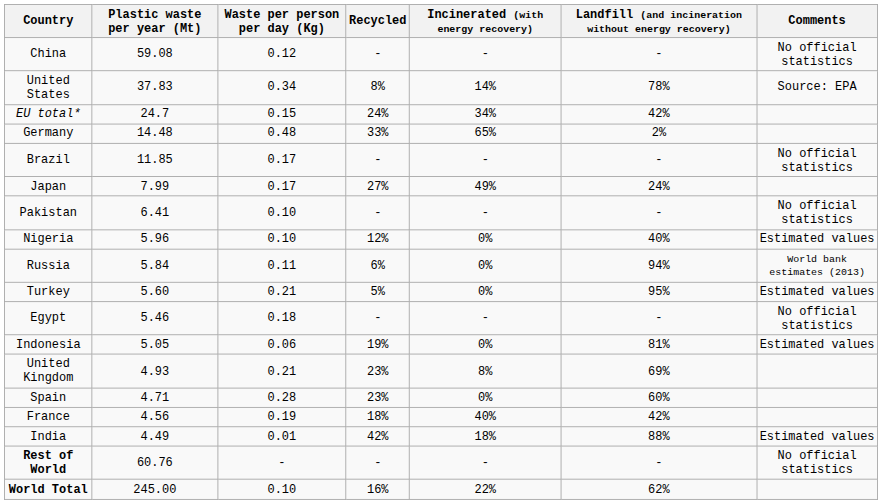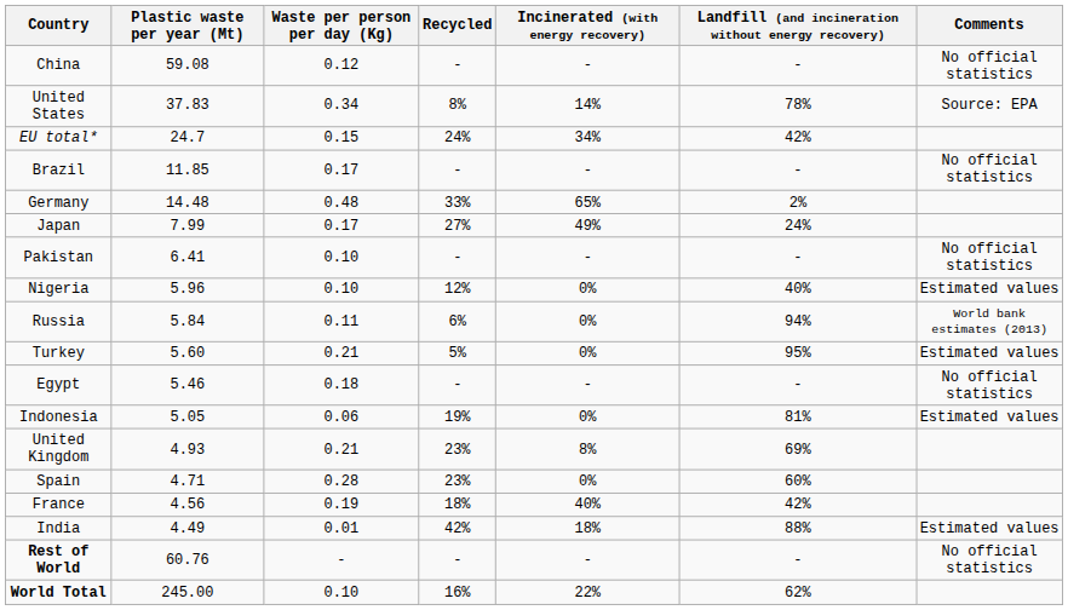rows swapped: Germany <-> Brazil
